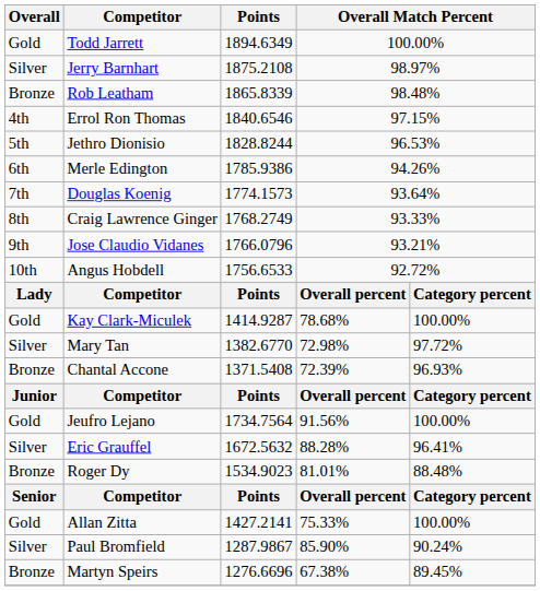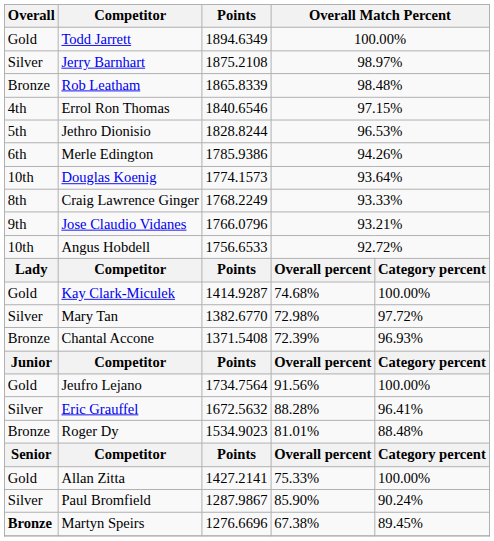Douglas Koenig | Overall: 7th -> 10th
Craig Lawrence Ginger | Points: 1768.2749 -> 1768.2249
Kay Clark-Miculek | column 4: 78.68% -> 74.68%
Martyn Speirs | Overall: normal -> bold
